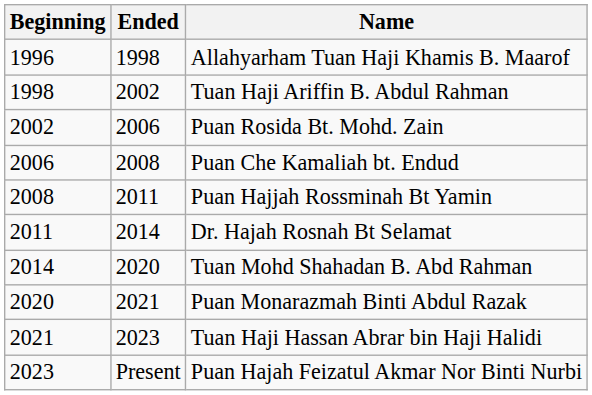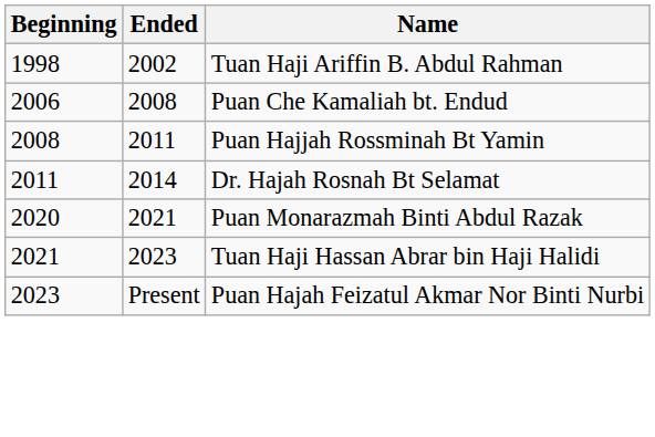- row: 1996 | 1998 | Allahyarham Tuan Haji Khamis B. Maarof
- row: 2002 | 2006 | Puan Rosida Bt. Mohd. Zain
- row: 2014 | 2020 | Tuan Mohd Shahadan B. Abd Rahman
